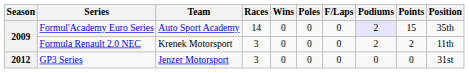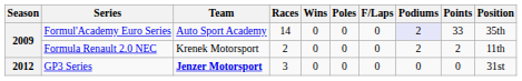Formul'Academy Euro Series | Points: 15 -> 33
Formula Renault 2.0 NEC | Races: 3 -> 2
GP3 Series | Team: normal -> bold
